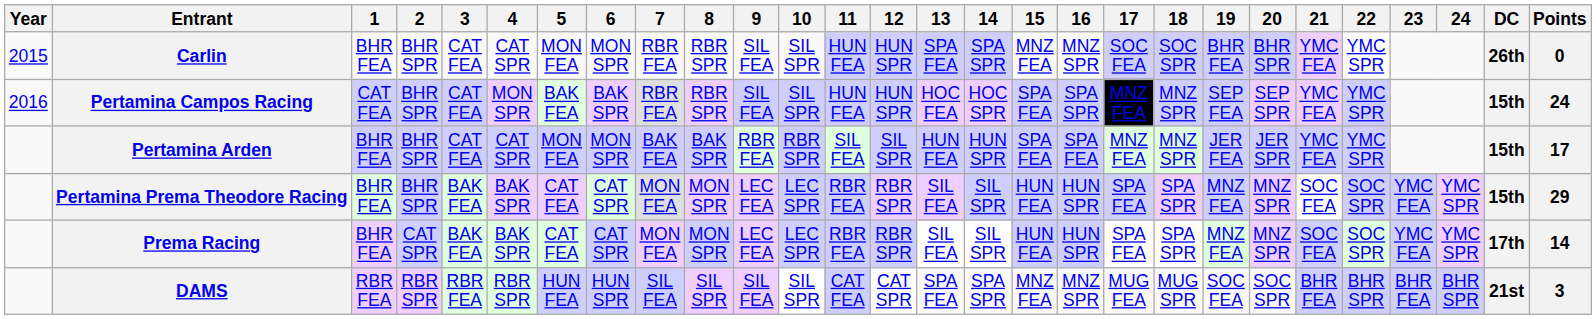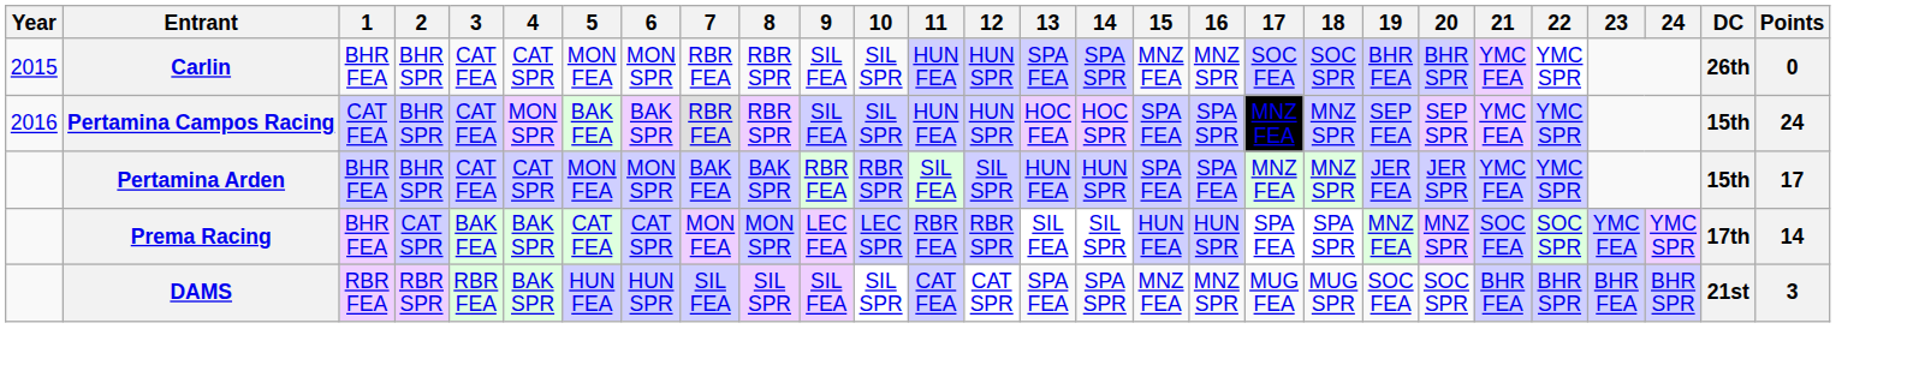- row: Pertamina Prema Theodore Racing | BHR FEA | BHR SPR | BAK FEA | BAK SPR | CAT FEA | CAT SPR | MON FEA | MON SPR | LEC FEA | LEC SPR | RBR FEA | RBR SPR | SIL FEA | SIL SPR | HUN FEA | HUN SPR | SPA FEA | SPA SPR | MNZ FEA | MNZ SPR | SOC FEA | SOC SPR | YMC FEA | YMC SPR | 15th | 29
DAMS | 4: RBR SPR -> BAK SPR
